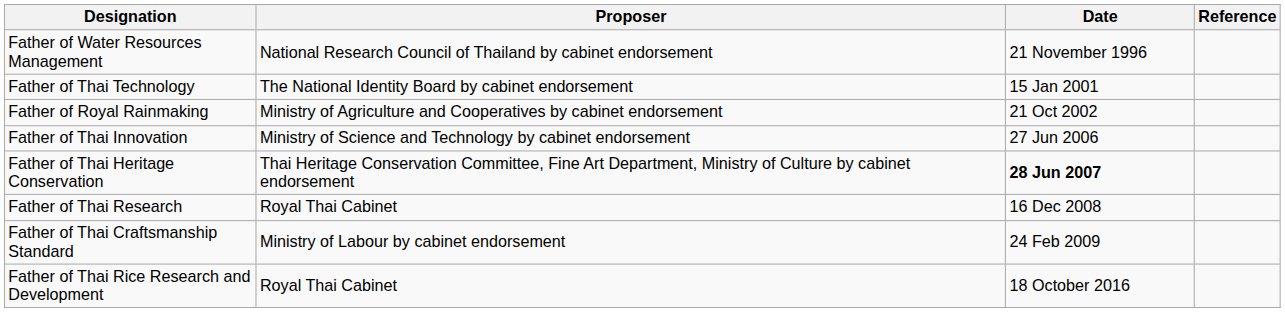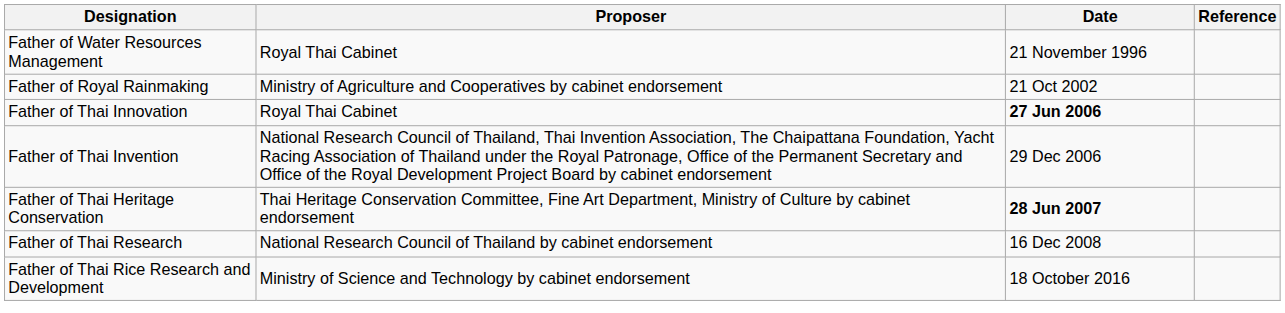Father of Water Resources Management | Proposer: National Research Council of Thailand by cabinet endorsement -> Royal Thai Cabinet
- row: Father of Thai Technology | The National Identity Board by cabinet endorsement | 15 Jan 2001
Father of Thai Innovation | Proposer: Ministry of Science and Technology by cabinet endorsement -> Royal Thai Cabinet
Father of Thai Innovation | Date: normal -> bold
+ row: Father of Thai Invention | National Research Council of Thailand, Thai Invention Association, The Chaipattana Foundation, Yacht Racing Association of Thailand under the Royal Patronage, Office of the Permanent Secretary and Office of the Royal Development Project Board by cabinet endorsement | 29 Dec 2006
Father of Thai Research | Proposer: Royal Thai Cabinet -> National Research Council of Thailand by cabinet endorsement
- row: Father of Thai Craftsmanship Standard | Ministry of Labour by cabinet endorsement | 24 Feb 2009
Father of Thai Rice Research and Development | Proposer: Royal Thai Cabinet -> Ministry of Science and Technology by cabinet endorsement
